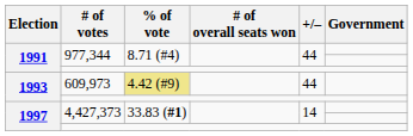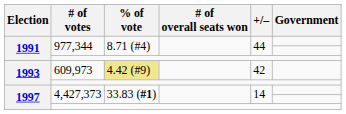609,973 | +/–: 44 -> 42
